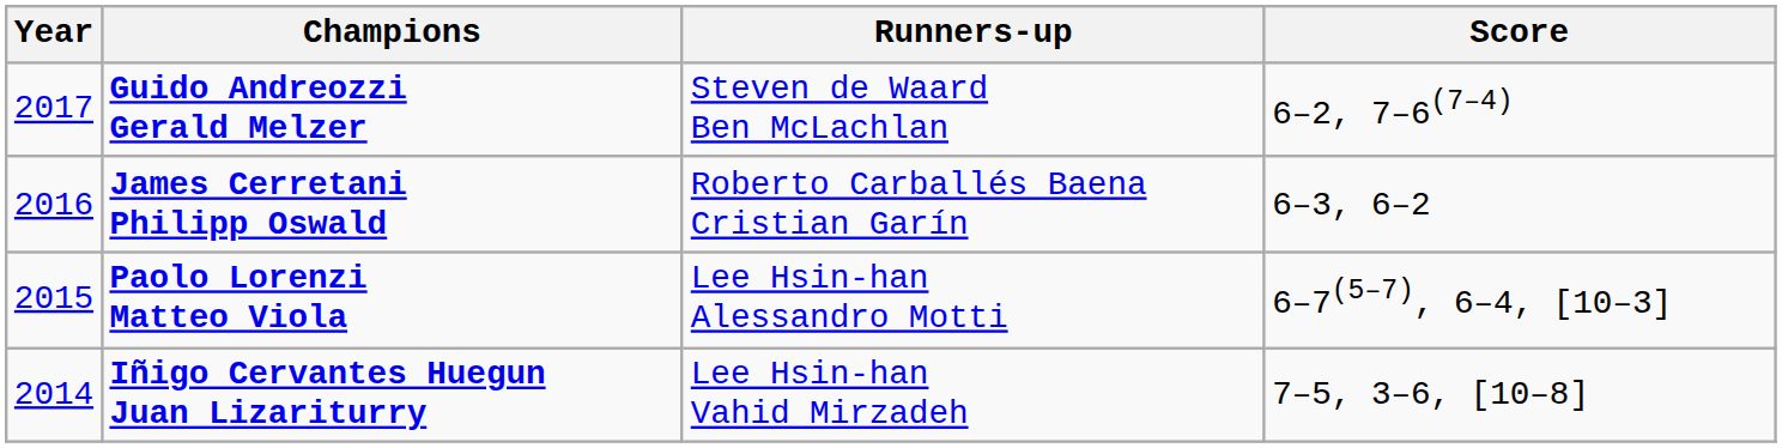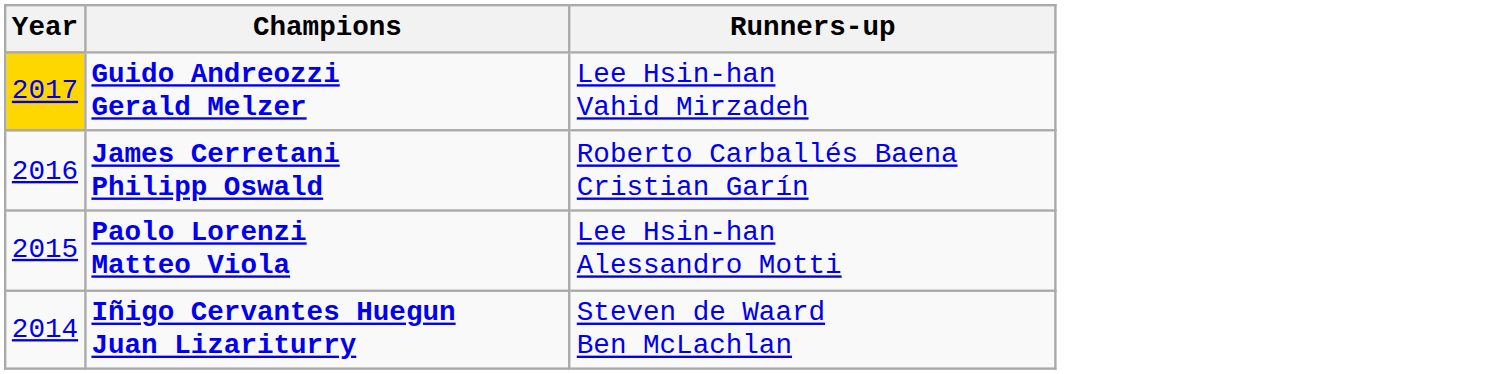- column: Score | 6–2, 7–6(7–4) | 6–3, 6–2 | 6–7(5–7), 6–4, [10–3] | 7–5, 3–6, [10–8]
Guido Andreozzi Gerald Melzer | Year: no background -> gold background
Guido Andreozzi Gerald Melzer | Runners-up: Steven de Waard Ben McLachlan -> Lee Hsin-han Vahid Mirzadeh
Iñigo Cervantes Huegun Juan Lizariturry | Runners-up: Lee Hsin-han Vahid Mirzadeh -> Steven de Waard Ben McLachlan
